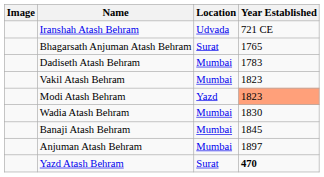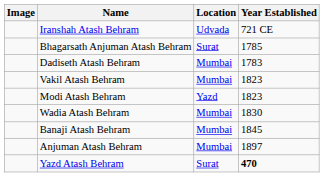Bhagarsath Anjuman Atash Behram | Year Established: 1765 -> 1785
Modi Atash Behram | Year Established: lightsalmon background -> no background
